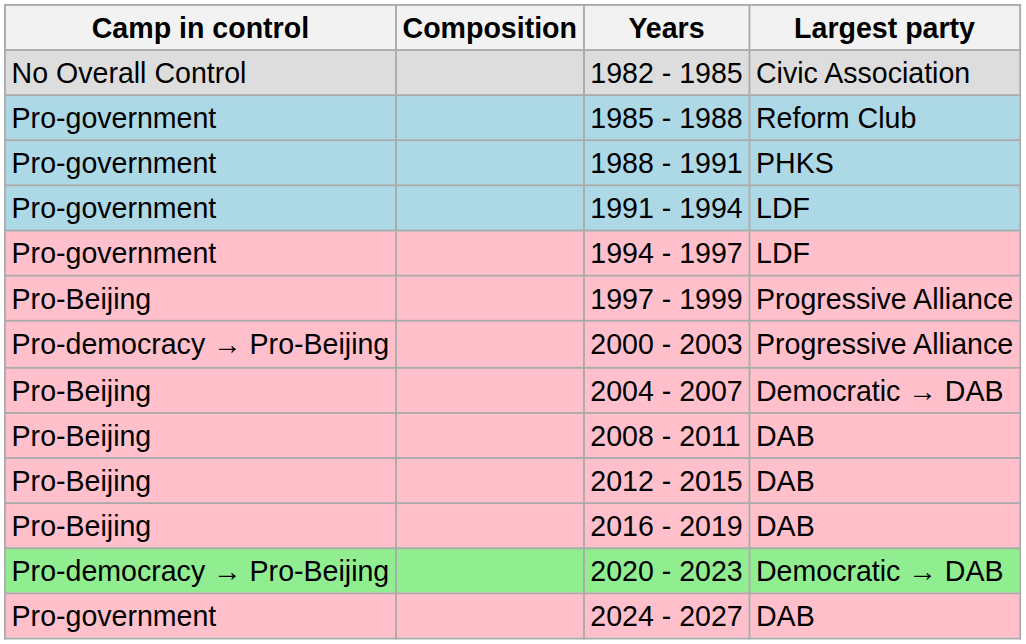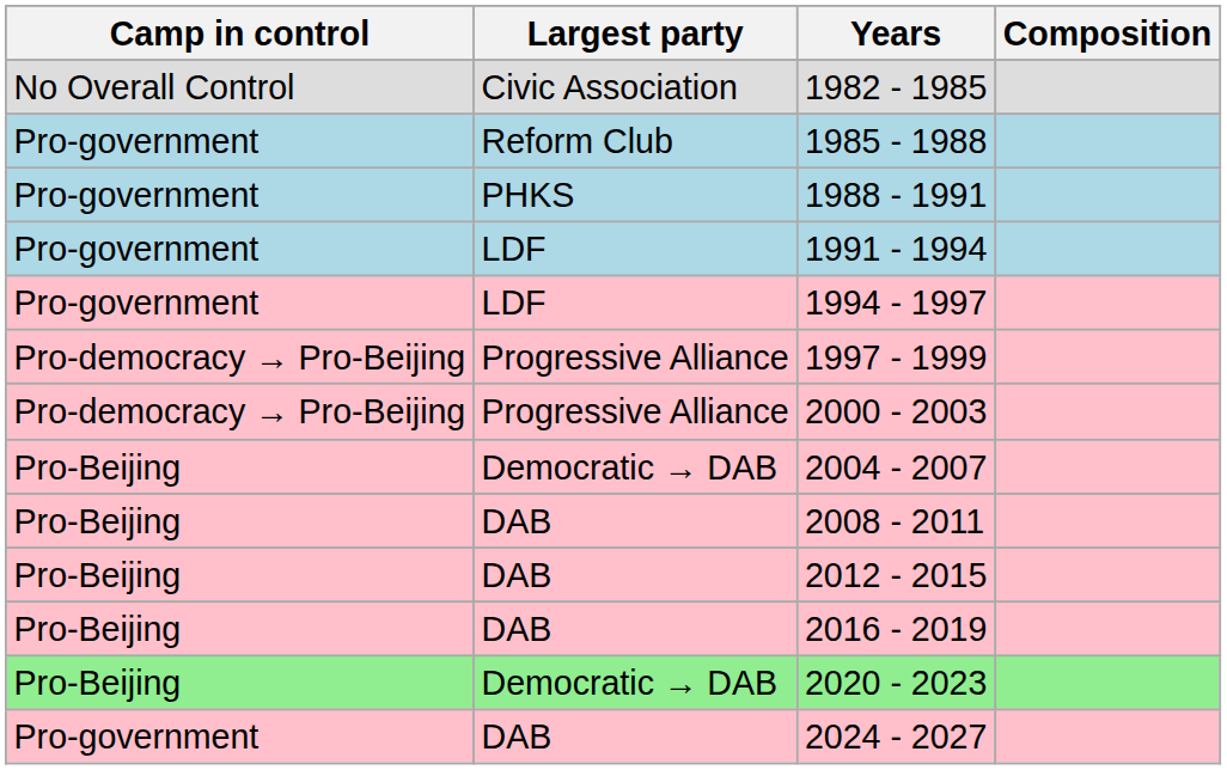columns swapped: Largest party <-> Composition
1997 - 1999 | Camp in control: Pro-Beijing -> Pro-democracy → Pro-Beijing
2020 - 2023 | Camp in control: Pro-democracy → Pro-Beijing -> Pro-Beijing
